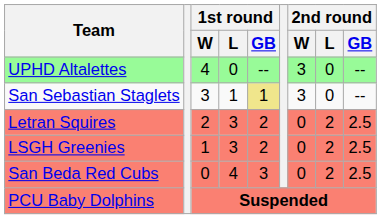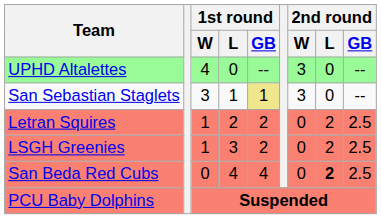Letran Squires | 1st round / W: 2 -> 1
Letran Squires | 1st round / L: 3 -> 2
San Beda Red Cubs | 1st round / GB: 3 -> 4
San Beda Red Cubs | 2nd round / L: normal -> bold
